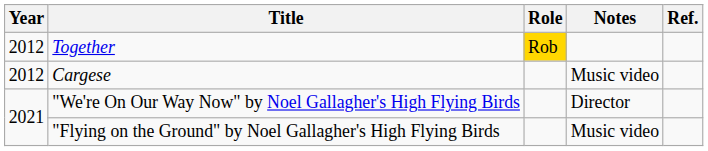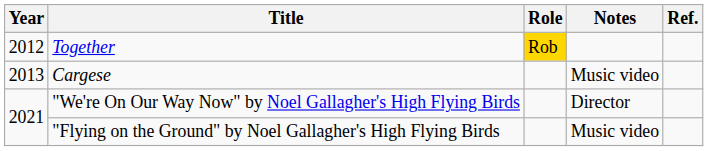Cargese | Year: 2012 -> 2013
